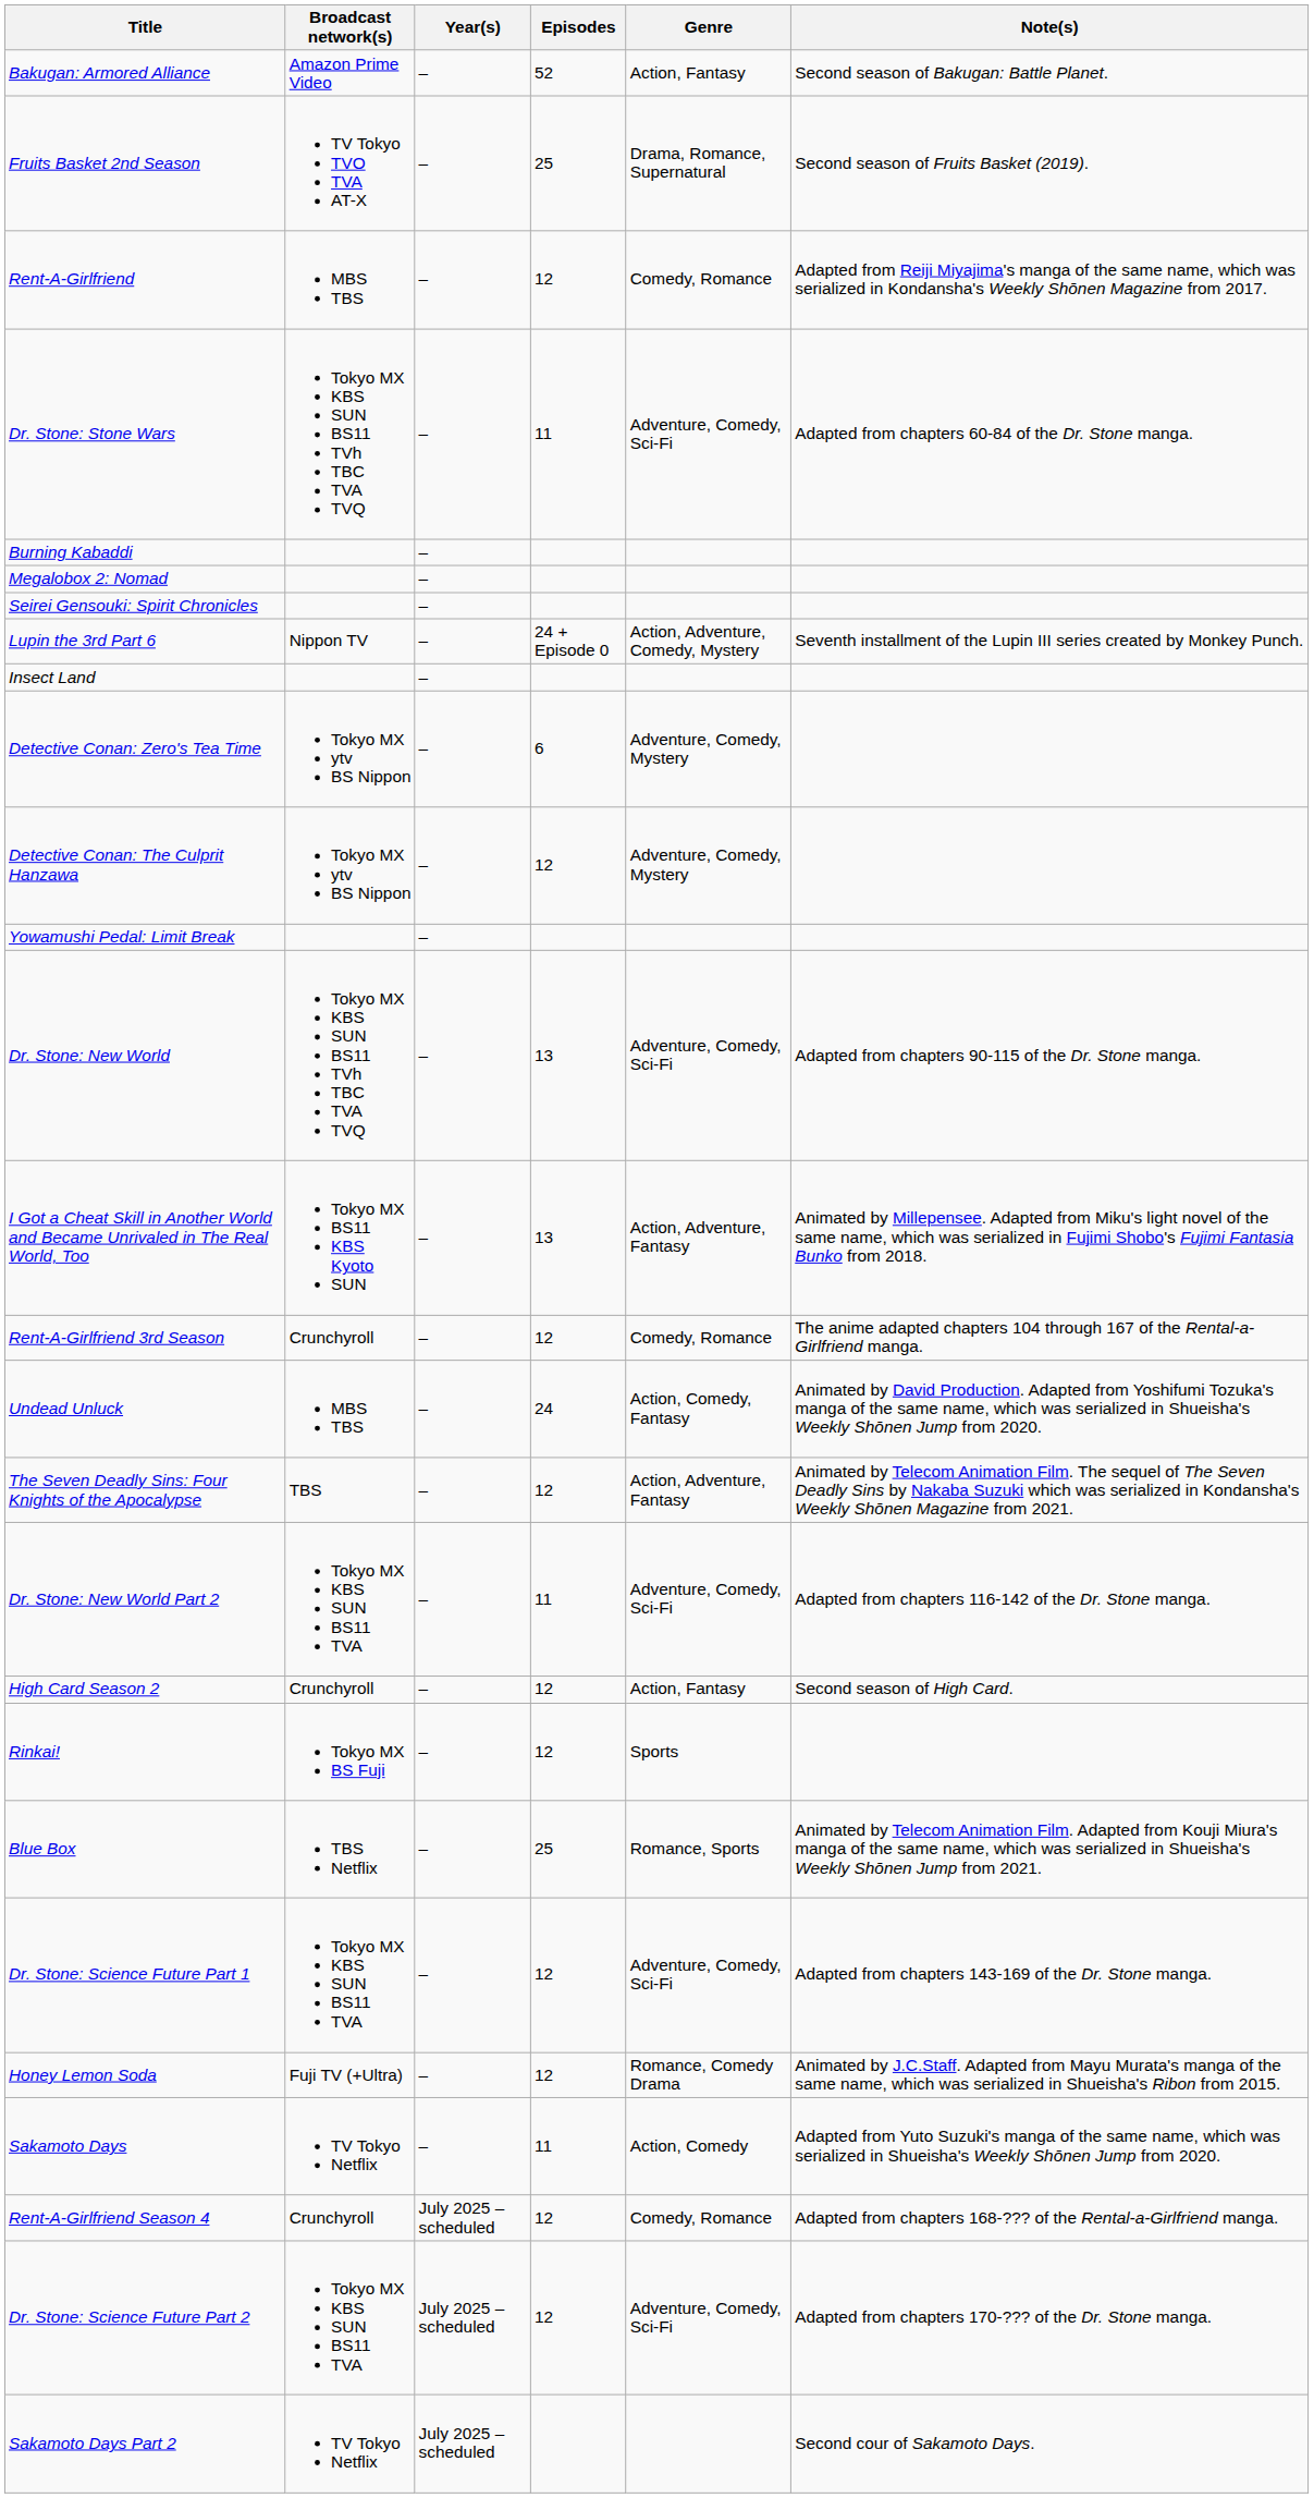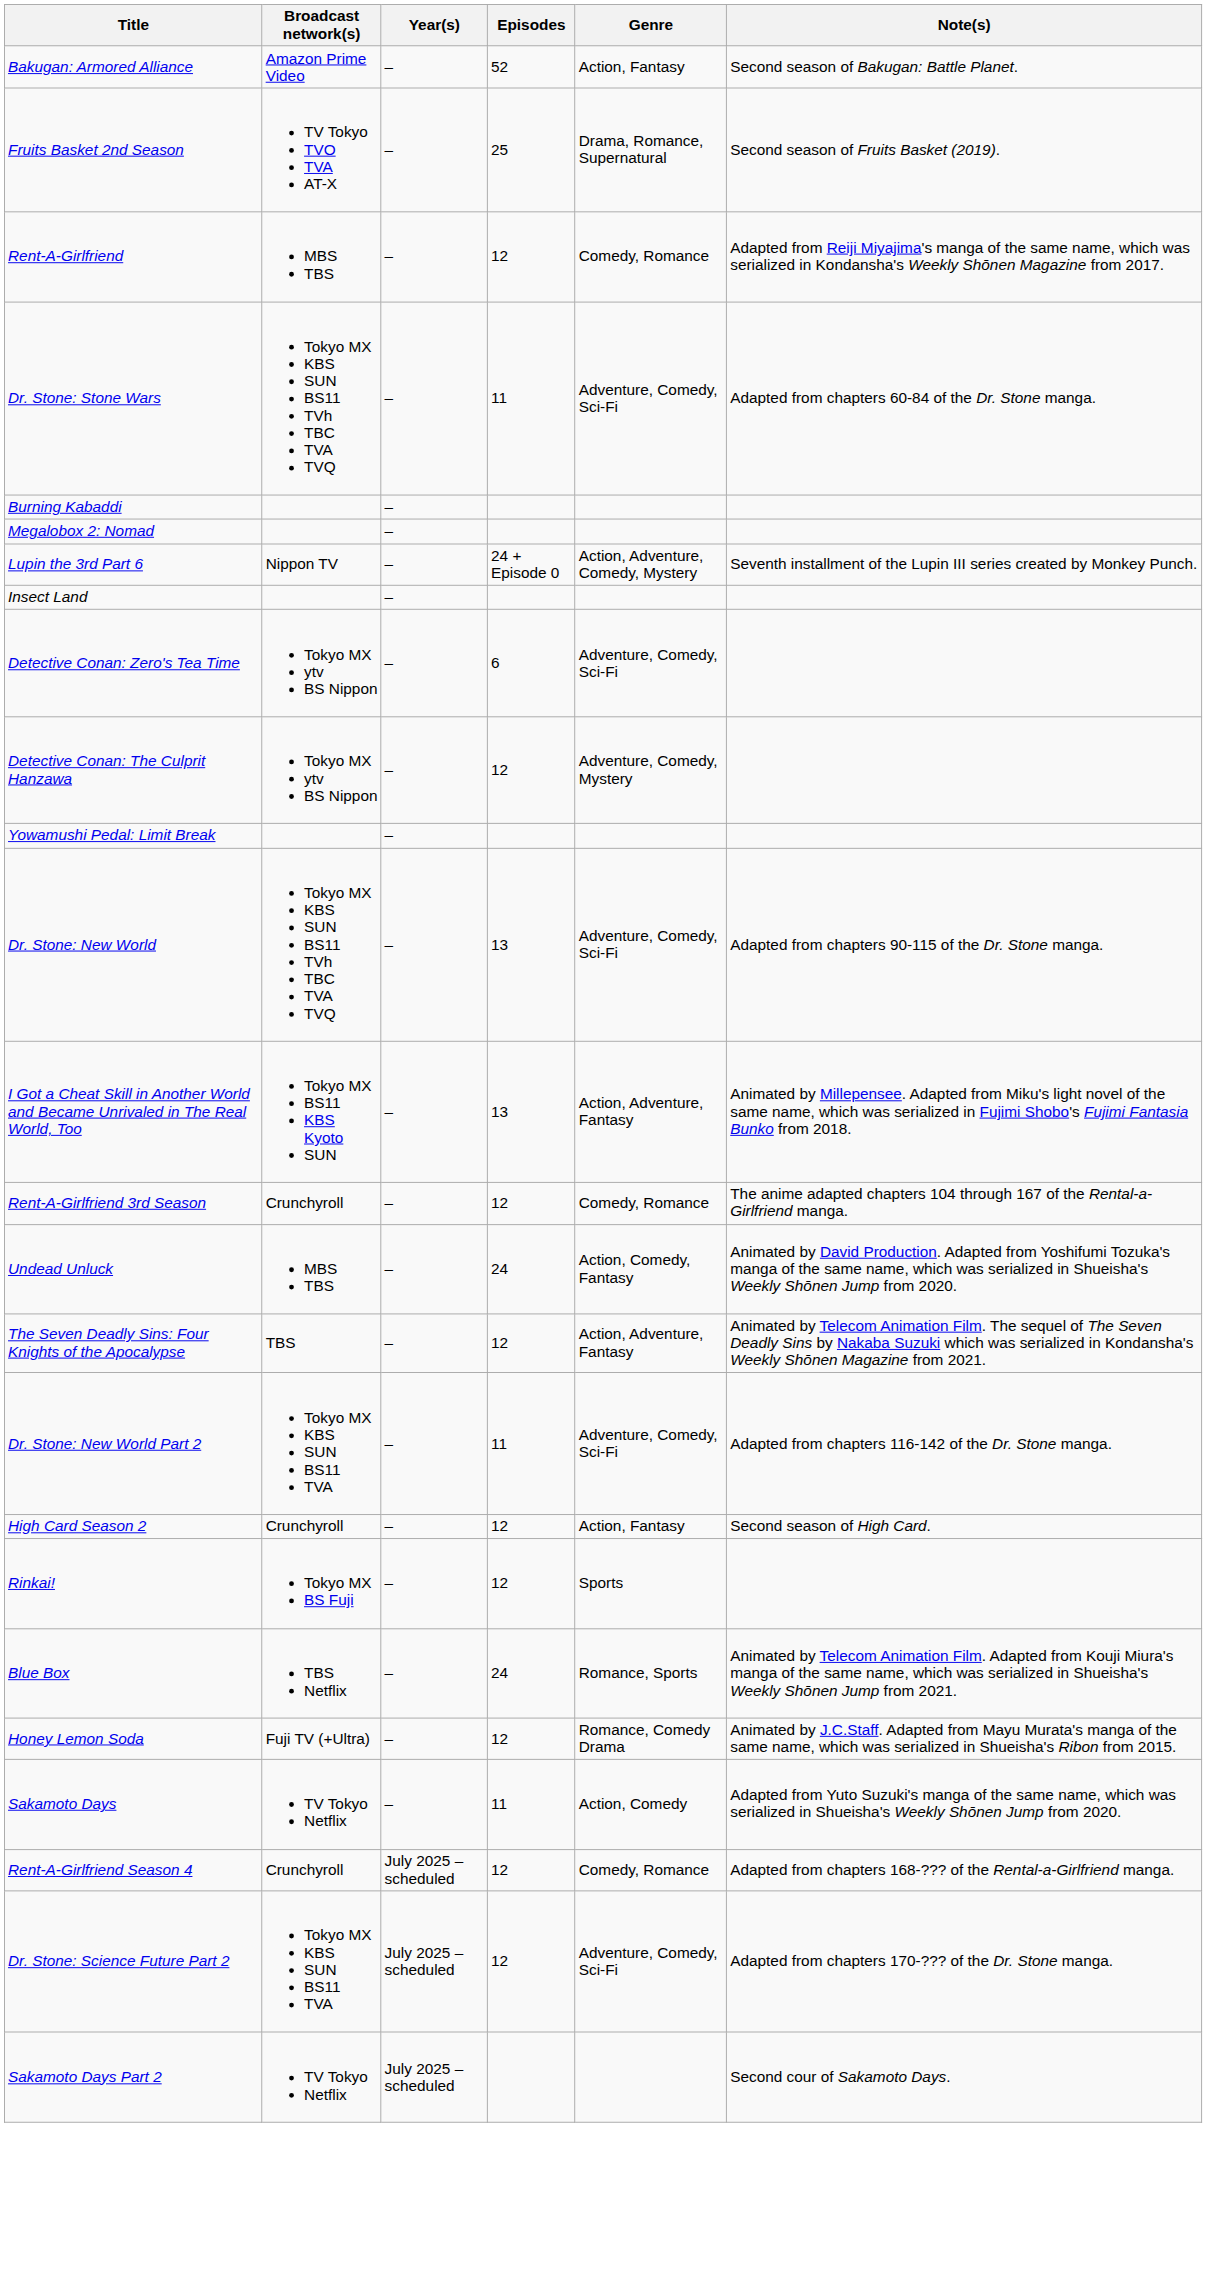- row: Seirei Gensouki: Spirit Chronicles | –
Detective Conan: Zero's Tea Time | Genre: Adventure, Comedy, Mystery -> Adventure, Comedy, Sci-Fi
Blue Box | Episodes: 25 -> 24
- row: Dr. Stone: Science Future Part 1 | Tokyo MX KBS SUN BS11 TVA | – | 12 | Adventure, Comedy, Sci-Fi | Adapted from chapters 143-169 of the Dr. Stone manga.
